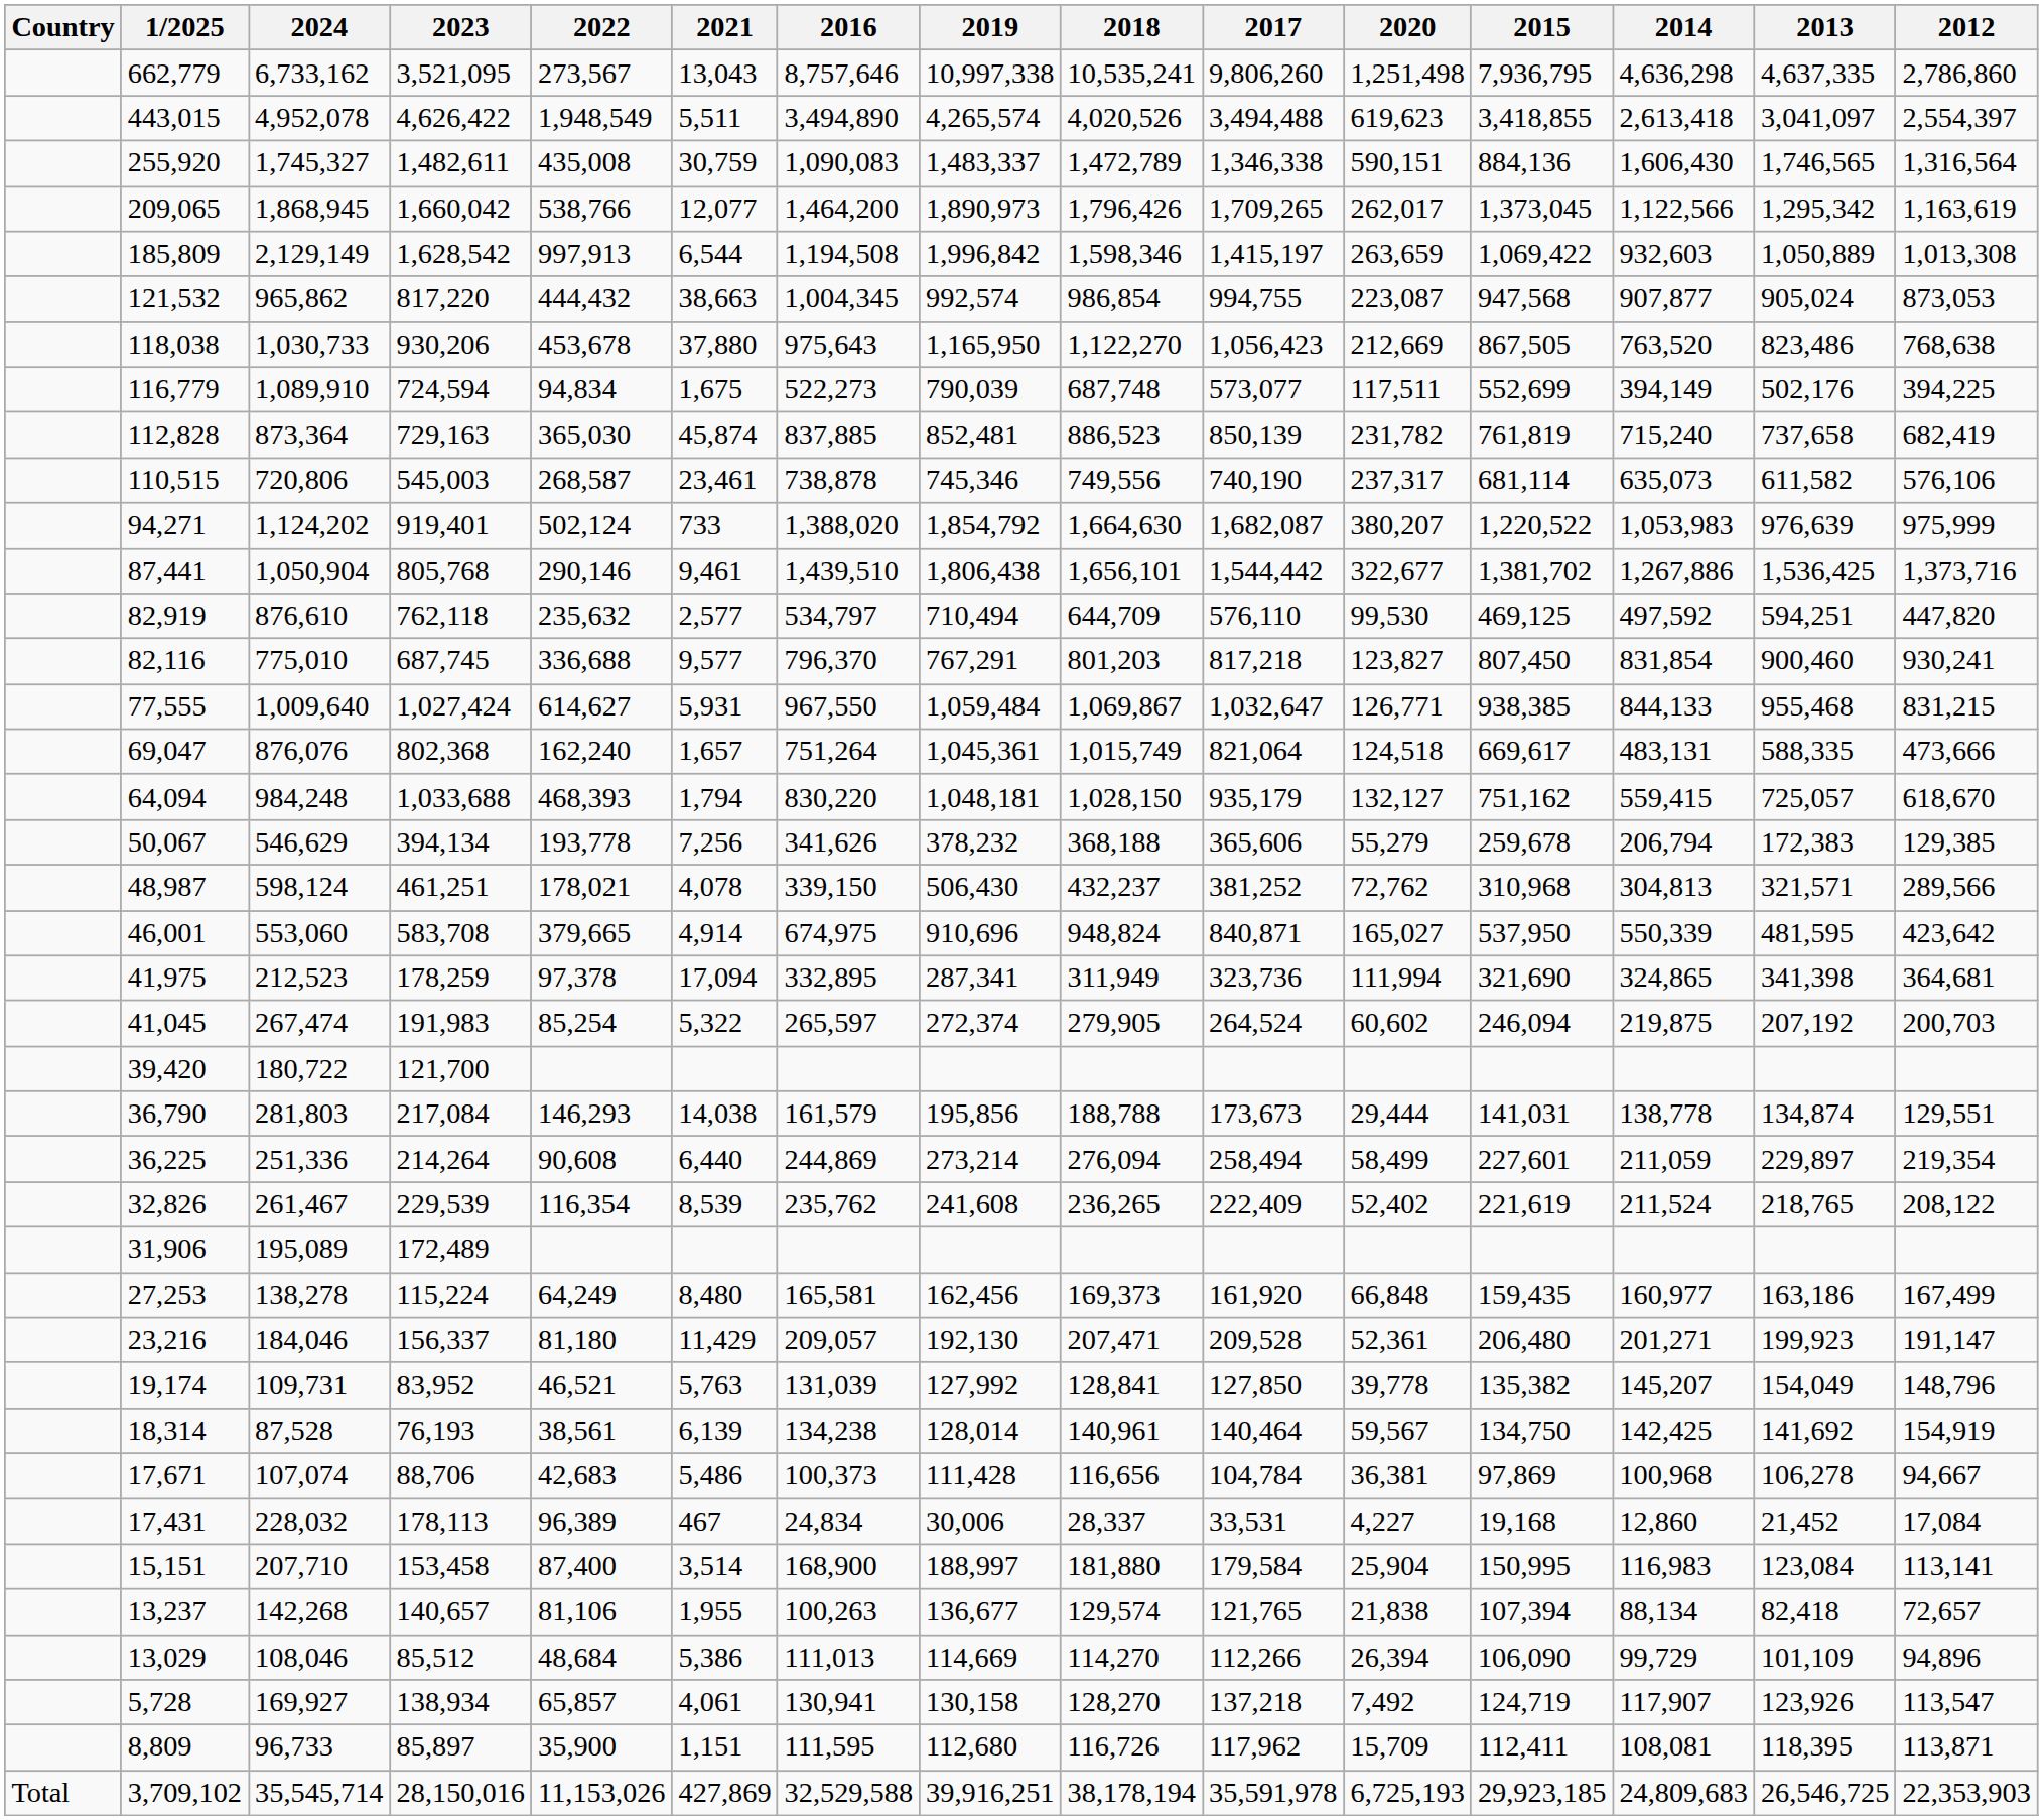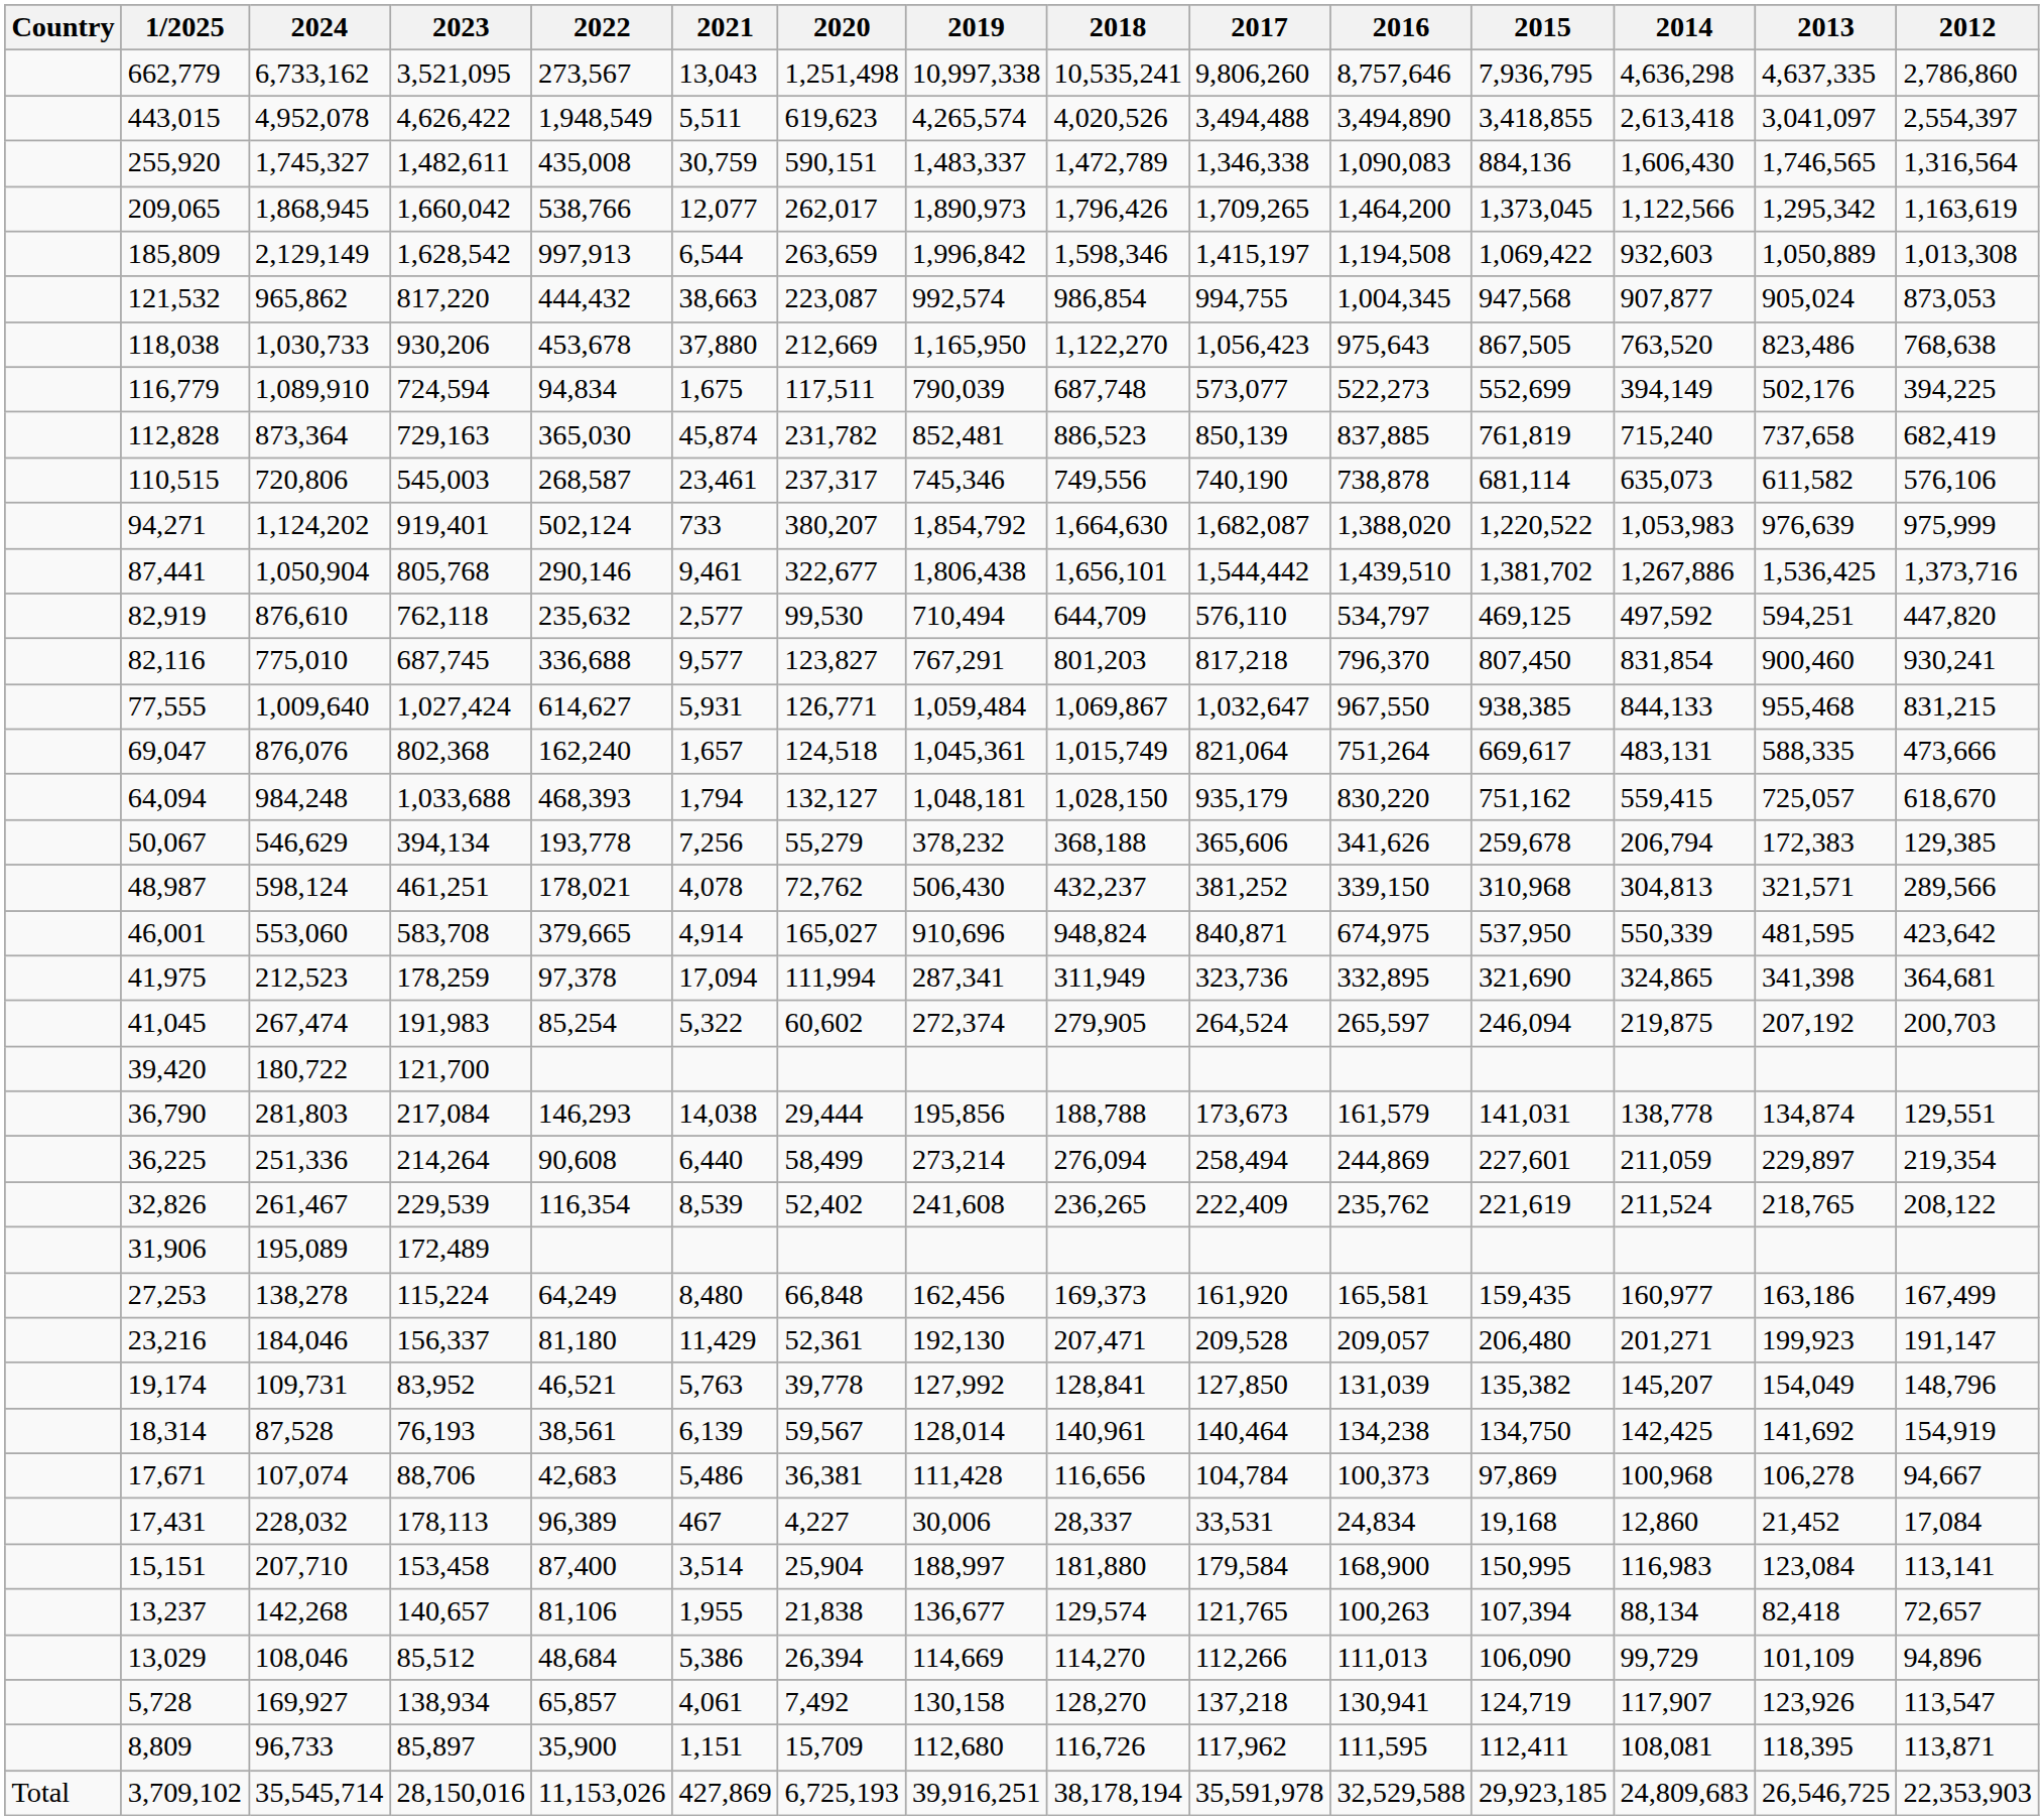columns swapped: 2020 <-> 2016
